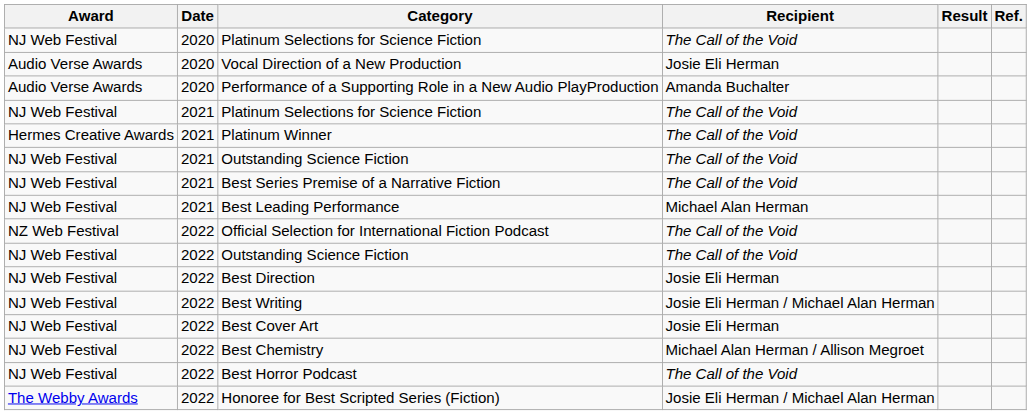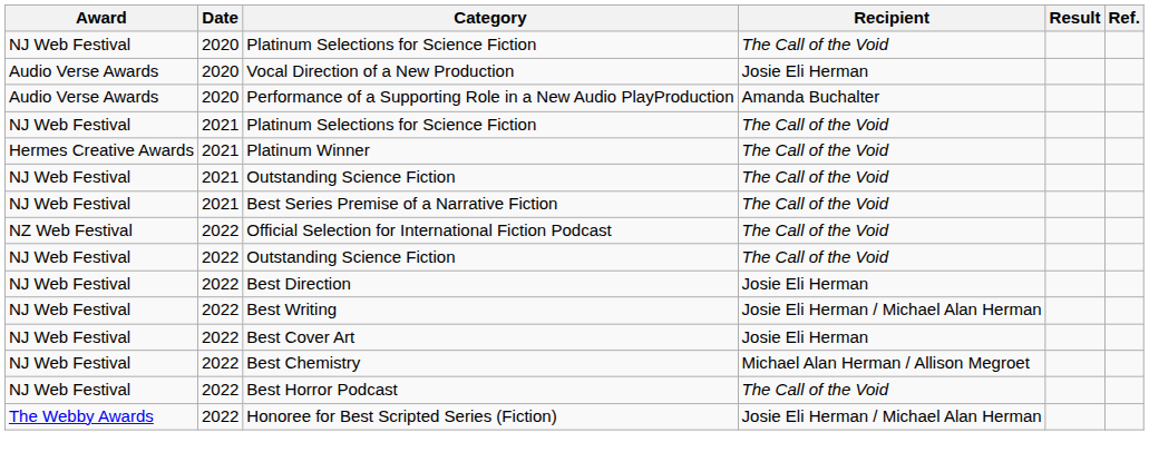- row: NJ Web Festival | 2021 | Best Leading Performance | Michael Alan Herman
